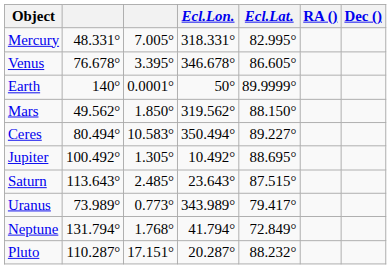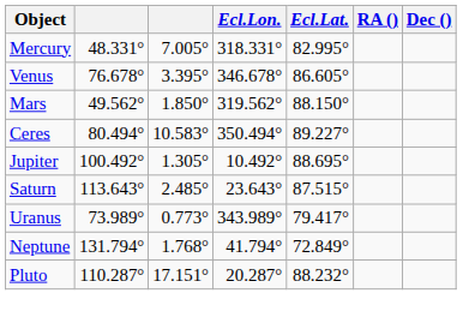- row: Earth | 140° | 0.0001° | 50° | 89.9999°
